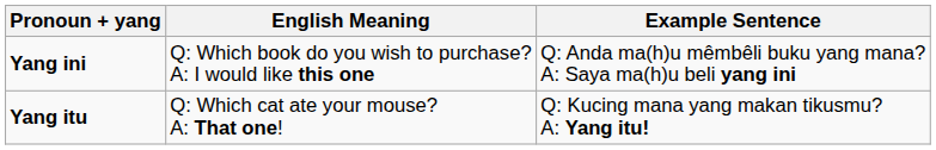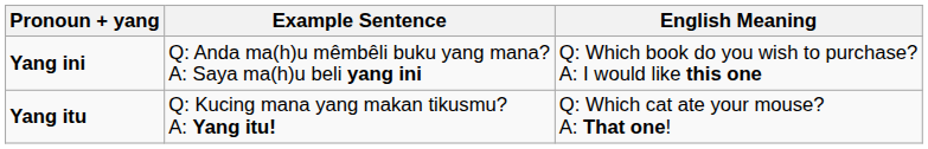columns swapped: Example Sentence <-> English Meaning
